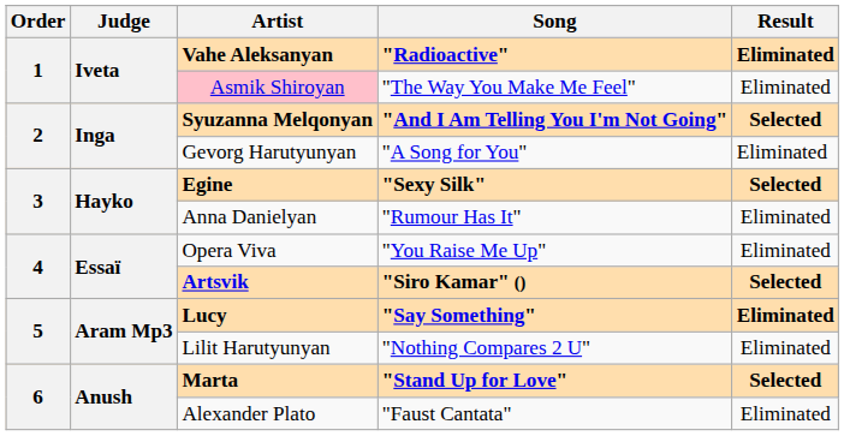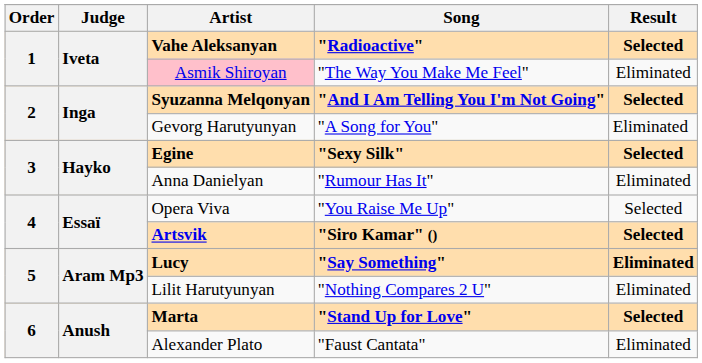Vahe Aleksanyan | Result: Eliminated -> Selected
Opera Viva | Result: Eliminated -> Selected
